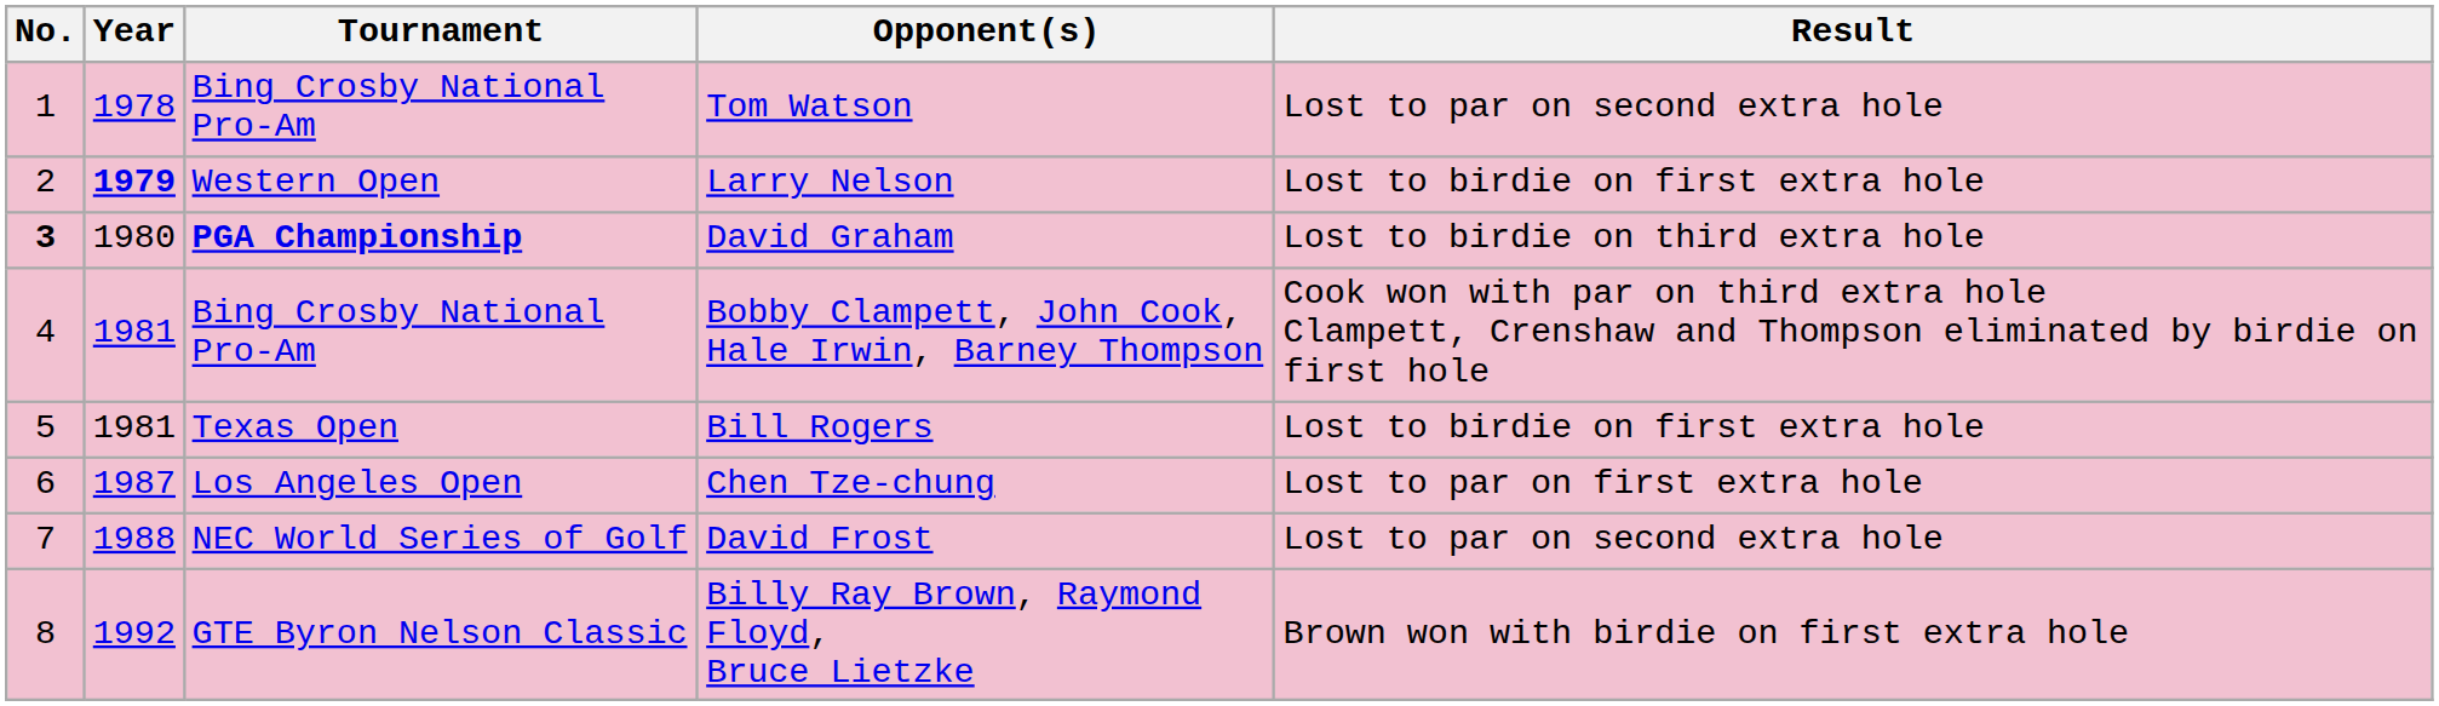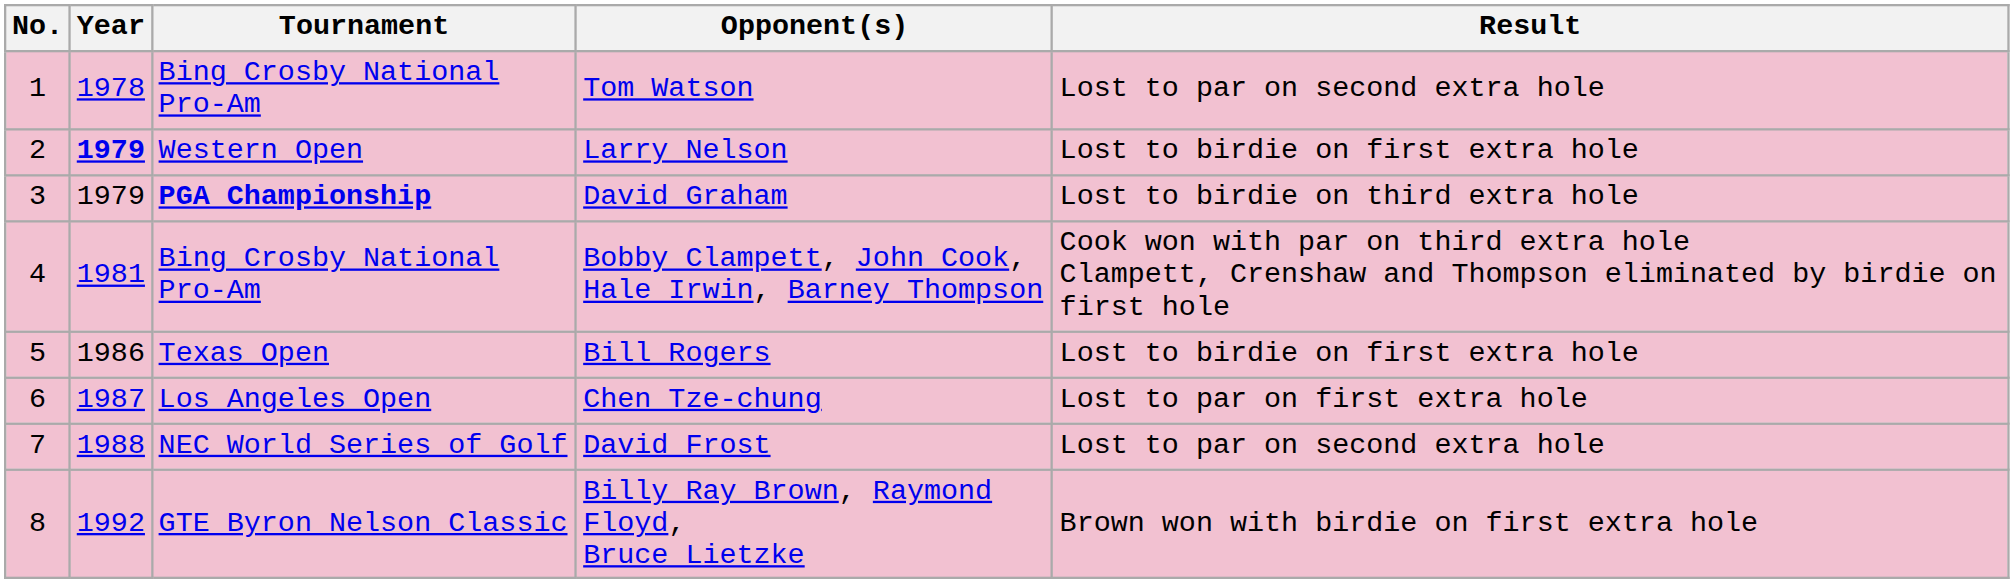David Graham | No.: bold -> normal
David Graham | Year: 1980 -> 1979
Bill Rogers | Year: 1981 -> 1986
